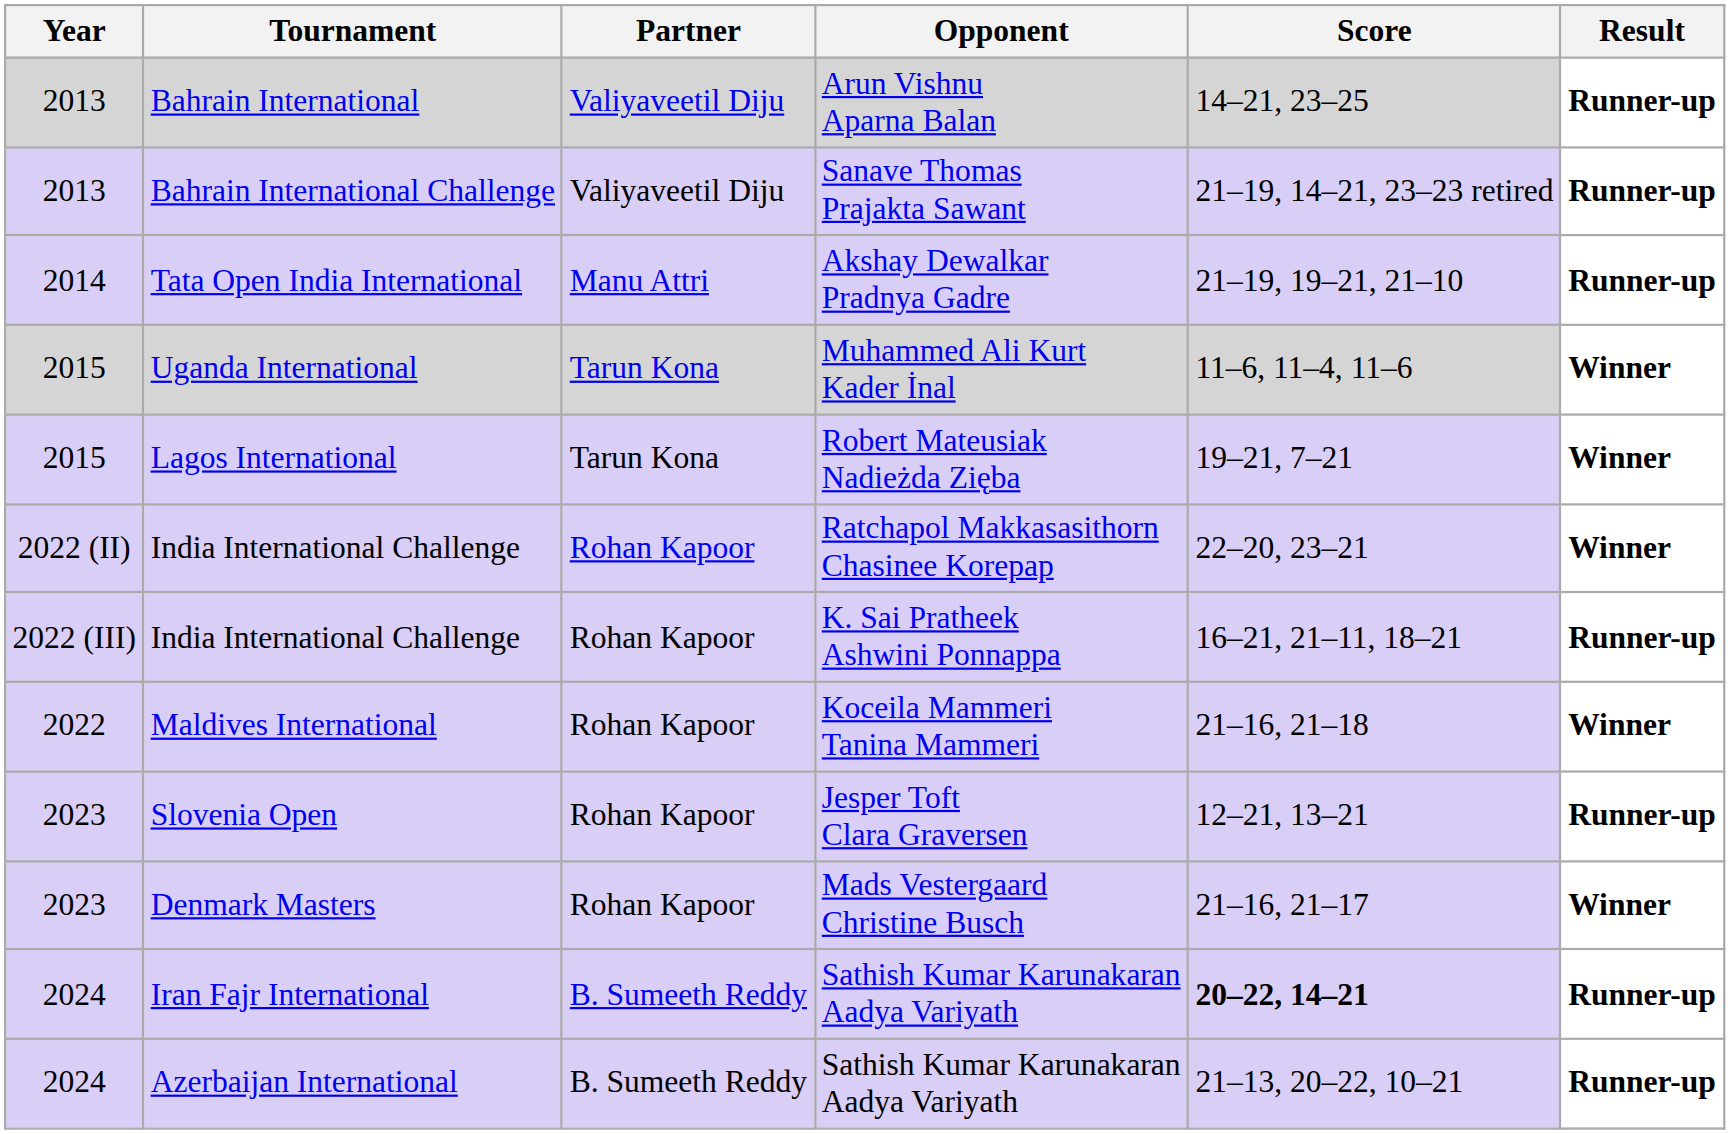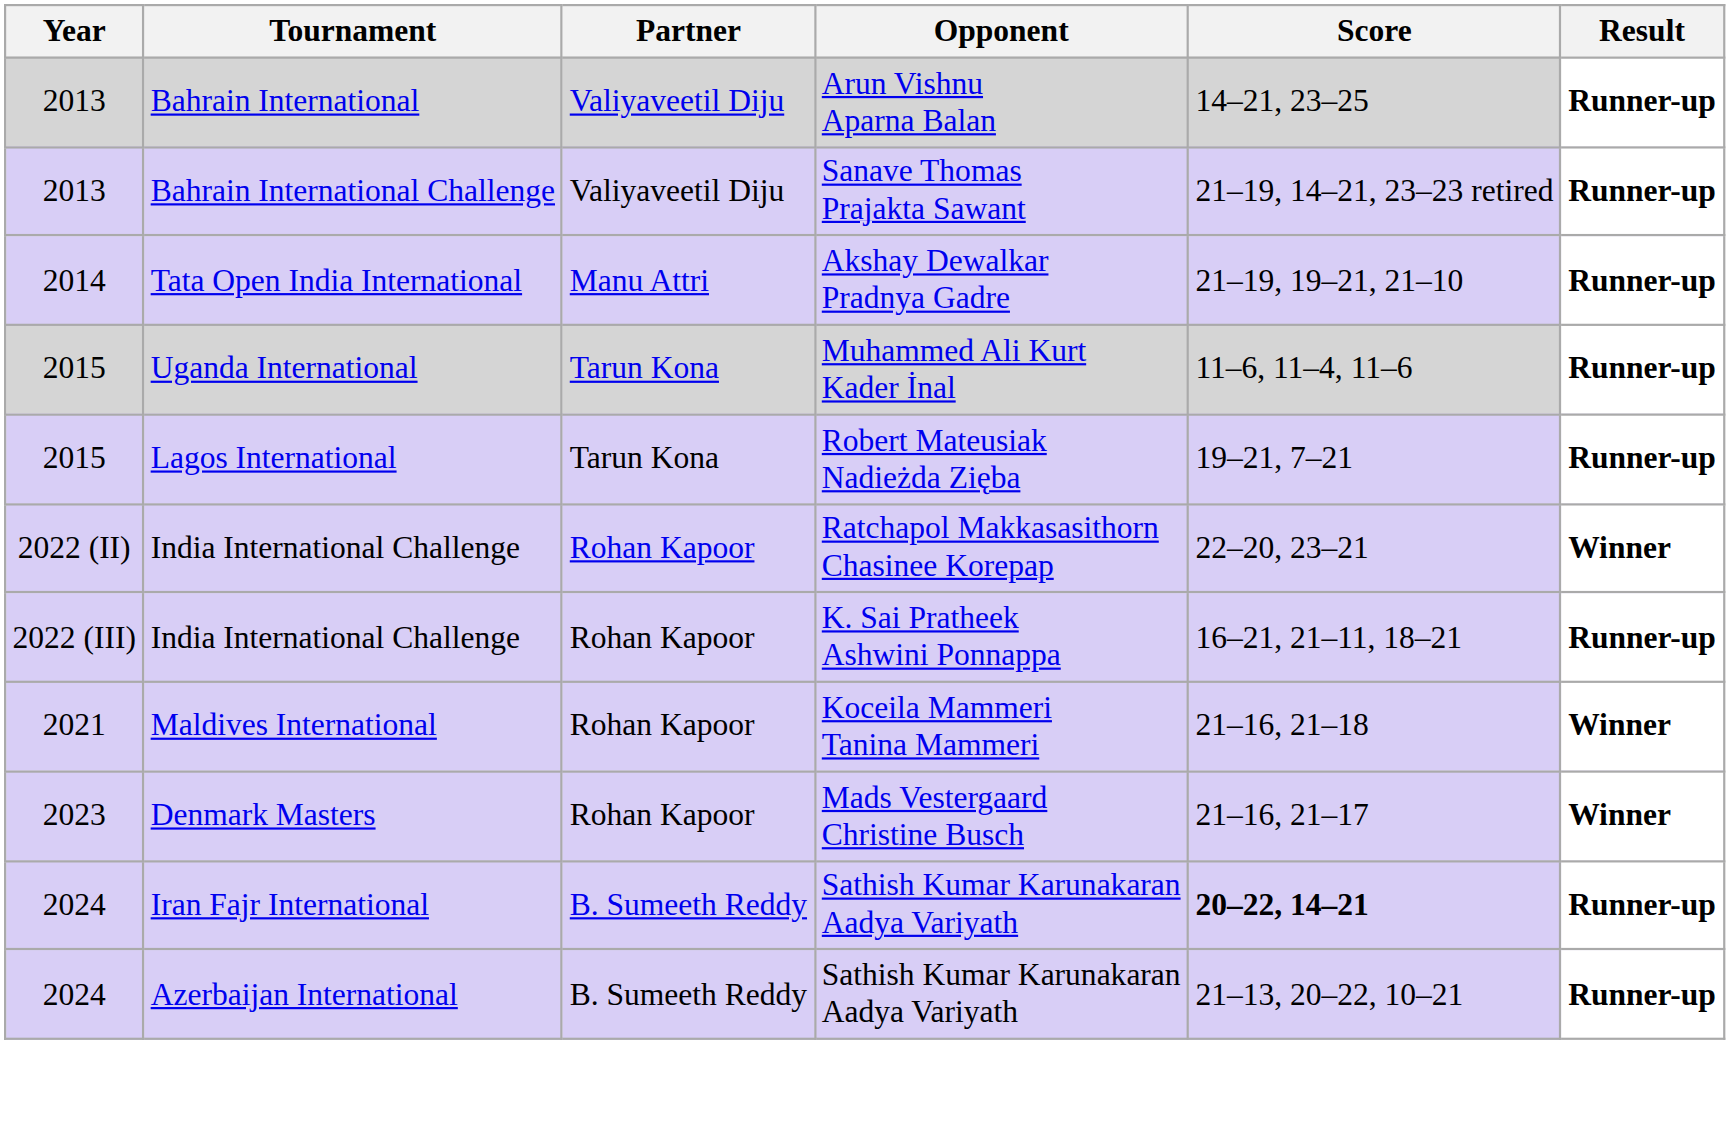Uganda International | Result: Winner -> Runner-up
Lagos International | Result: Winner -> Runner-up
Maldives International | Year: 2022 -> 2021
- row: 2023 | Slovenia Open | Rohan Kapoor | Jesper Toft Clara Graversen | 12–21, 13–21 | Runner-up
